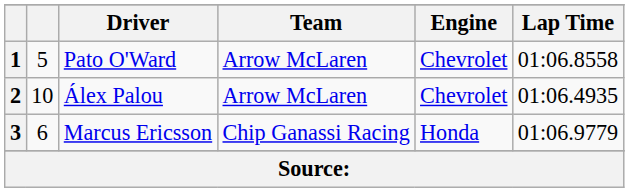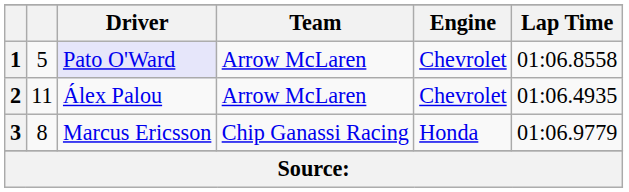1 | Driver: no background -> lavender background
2 | column 2: 10 -> 11
3 | column 2: 6 -> 8
